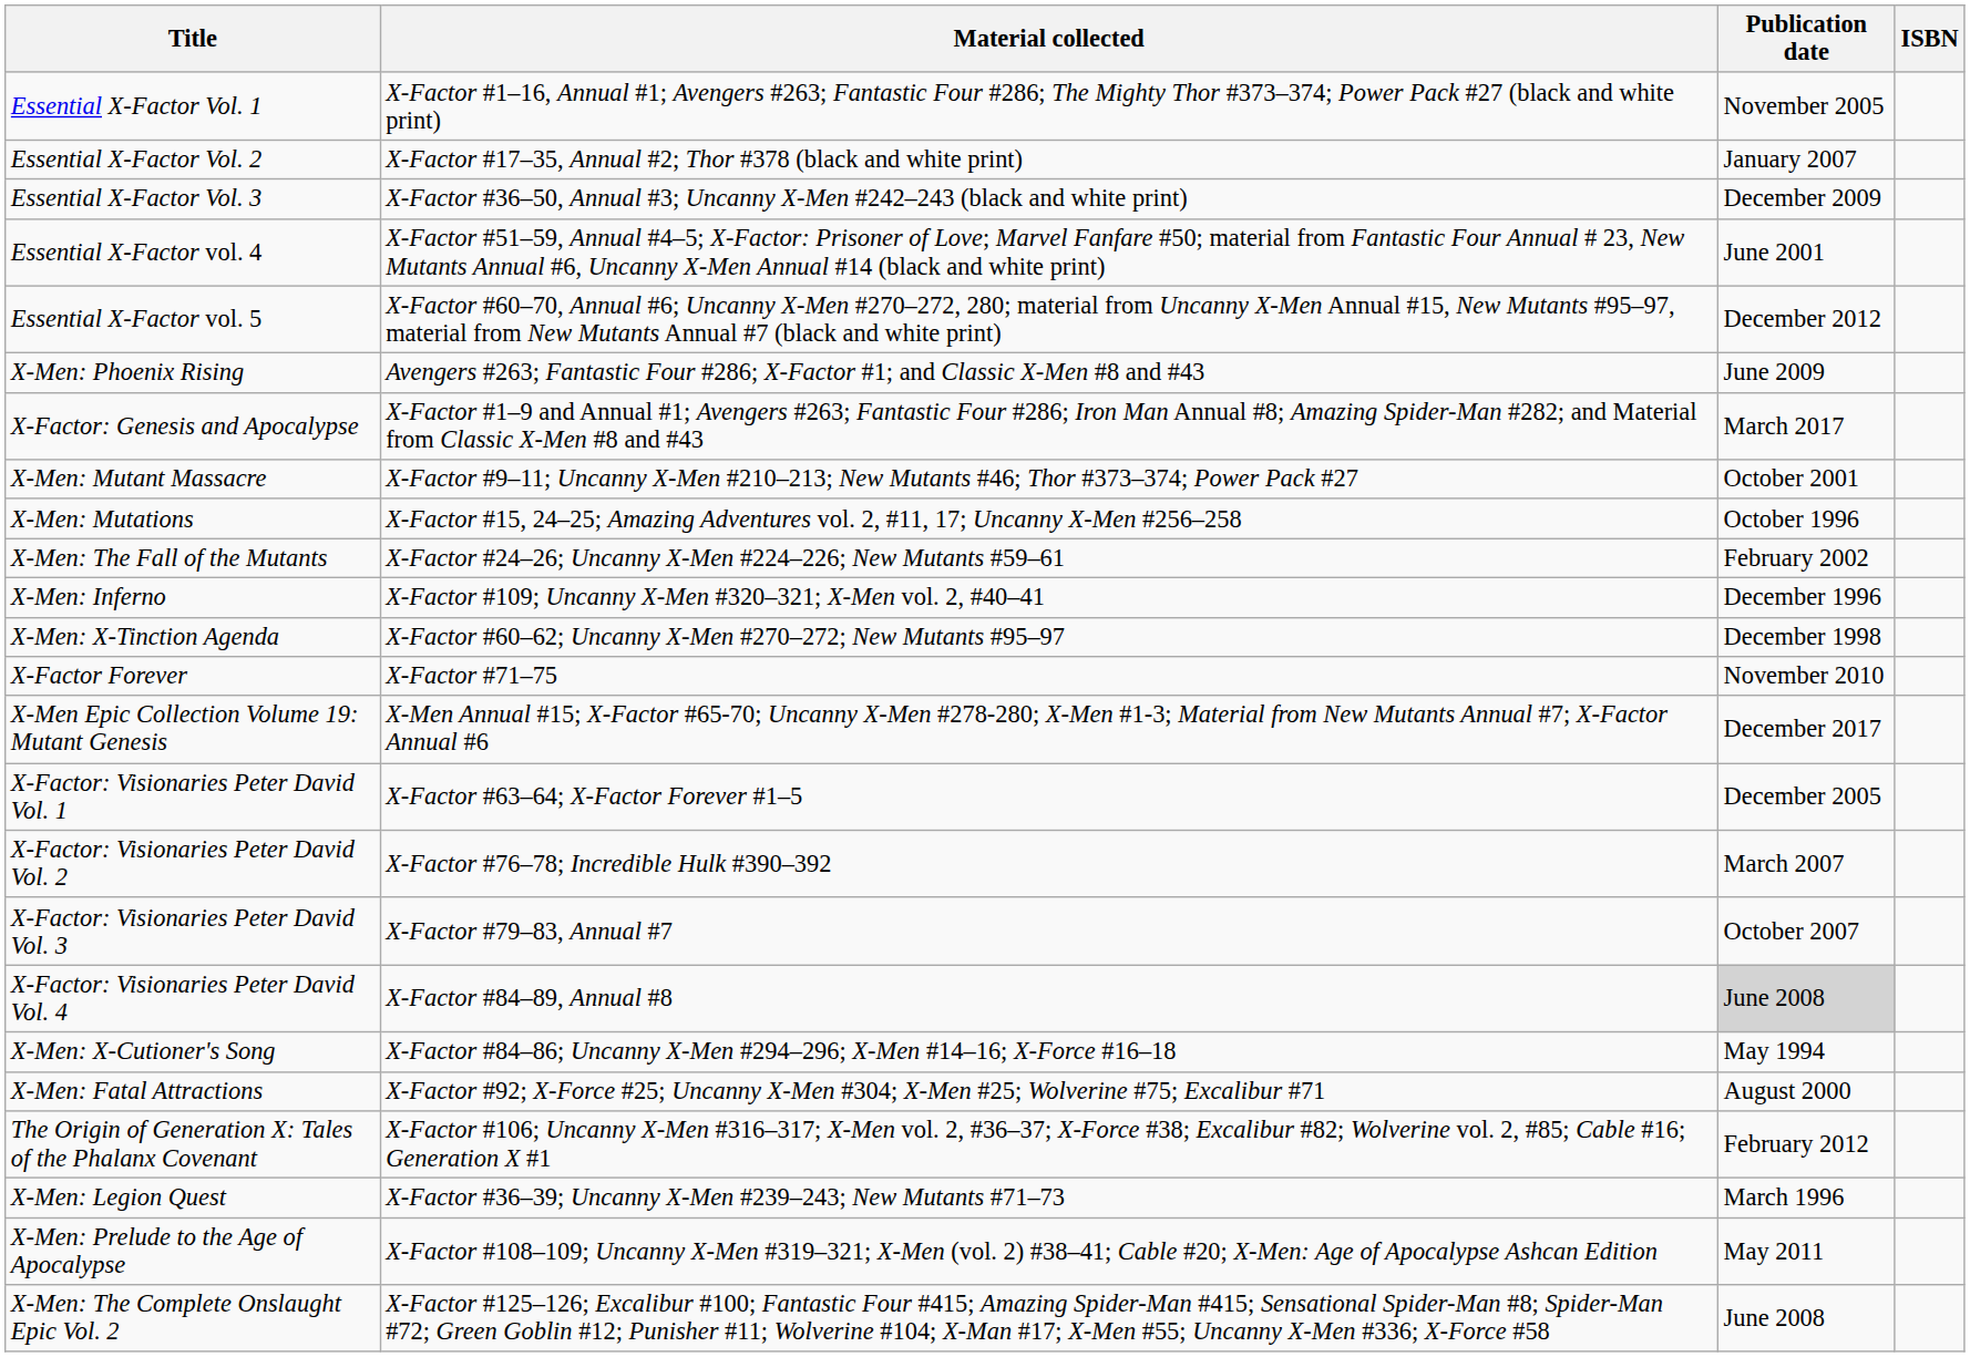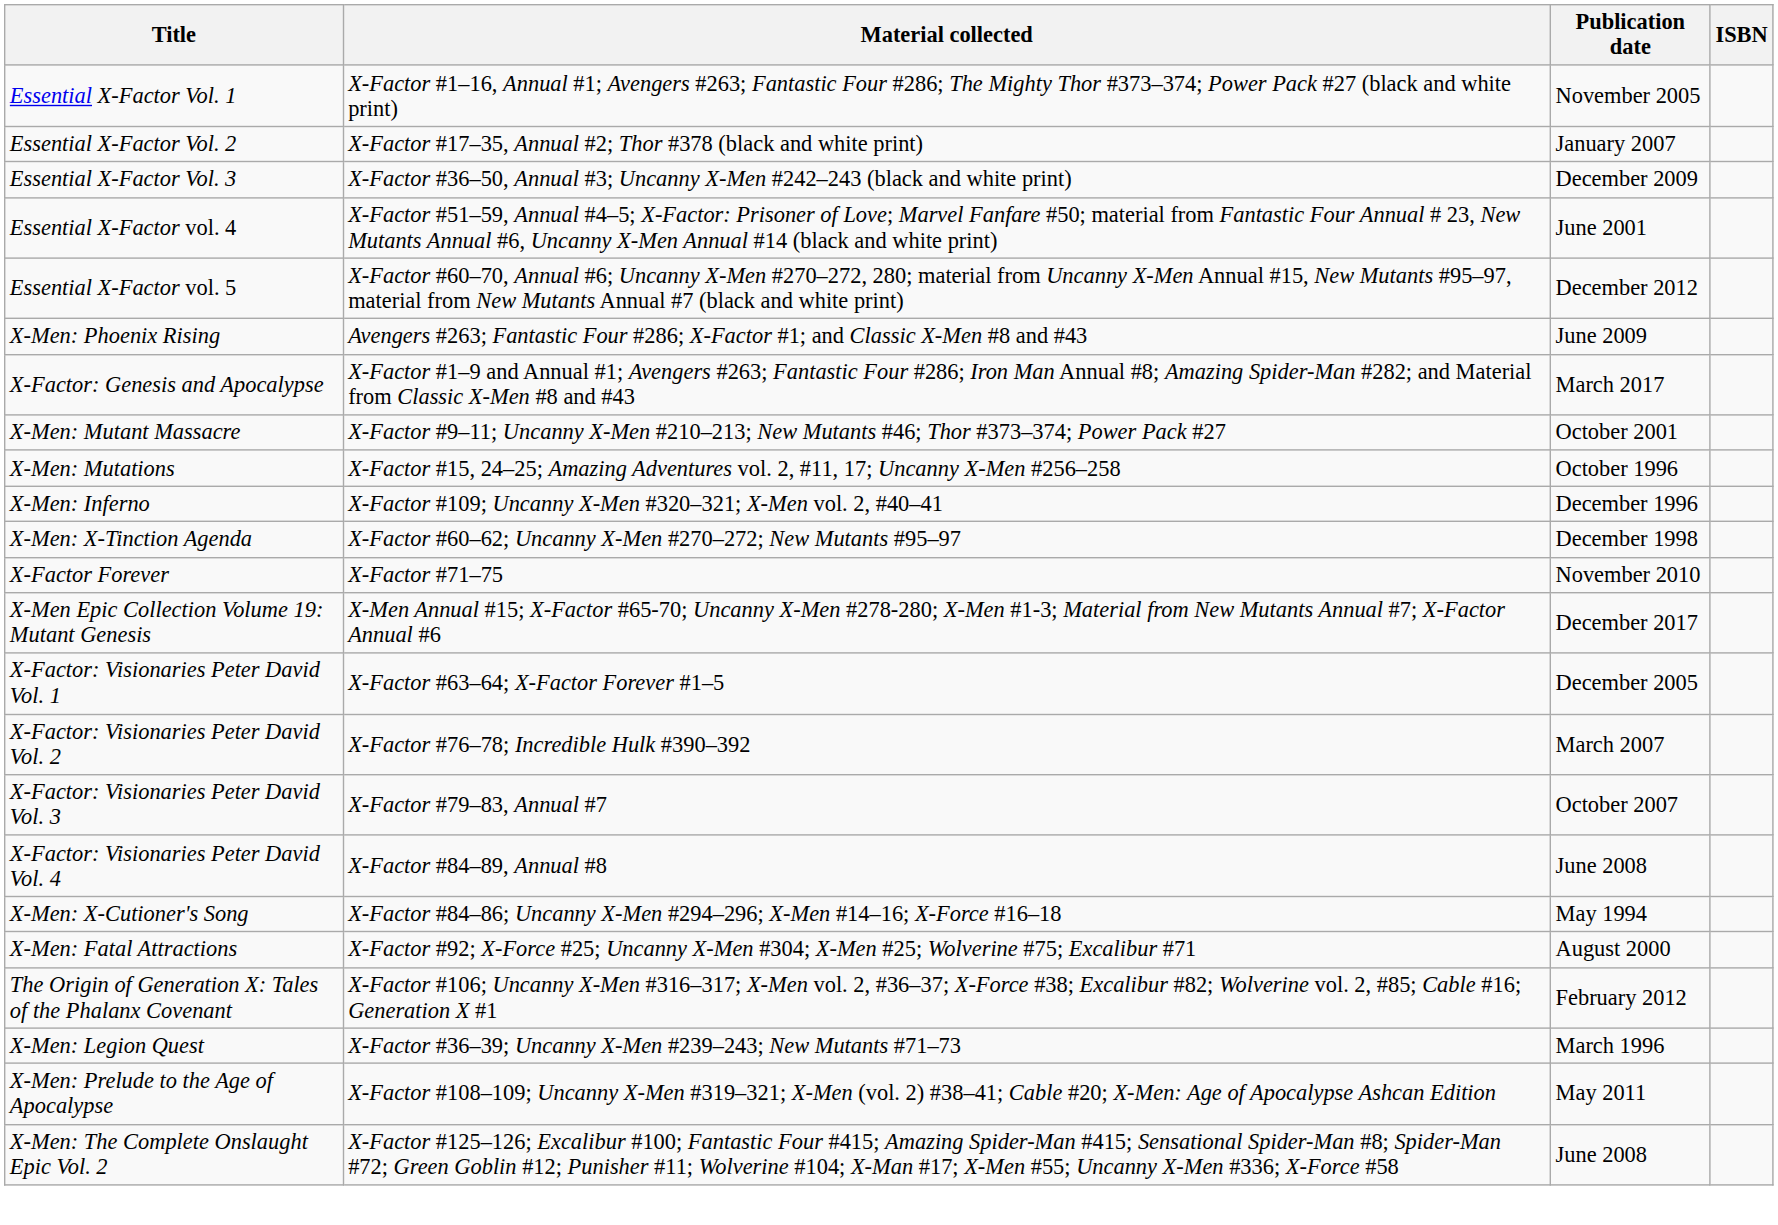- row: X-Men: The Fall of the Mutants | X-Factor #24–26; Uncanny X-Men #224–226; New Mutants #59–61 | February 2002
X-Factor: Visionaries Peter David Vol. 4 | Publication date: lightgrey background -> no background
